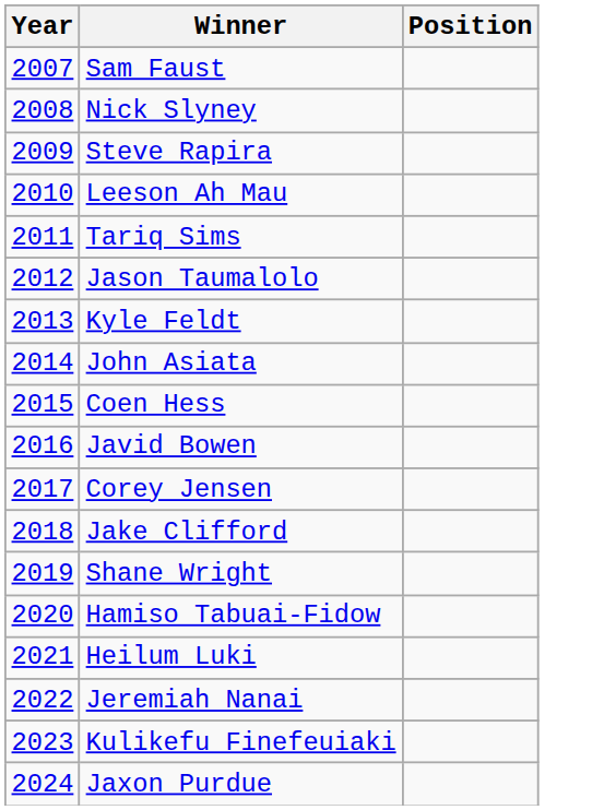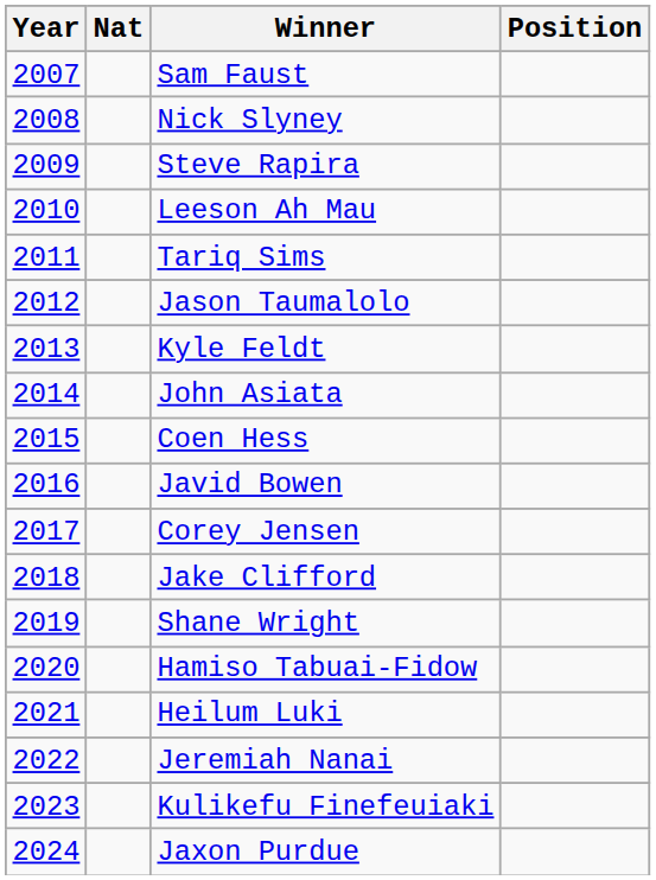+ column: Nat
